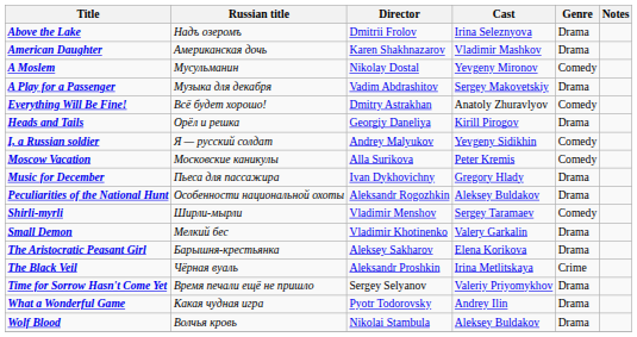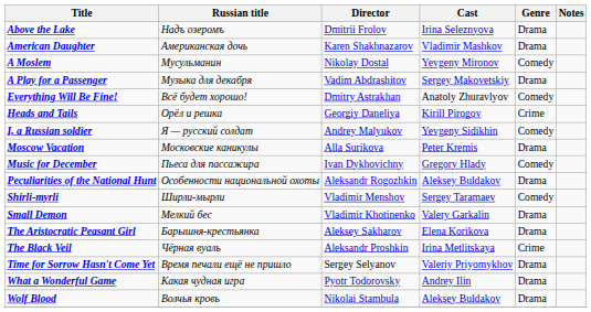Heads and Tails | Genre: Drama -> Crime
Moscow Vacation | Genre: Comedy -> Drama
Music for December | Genre: Drama -> Comedy
